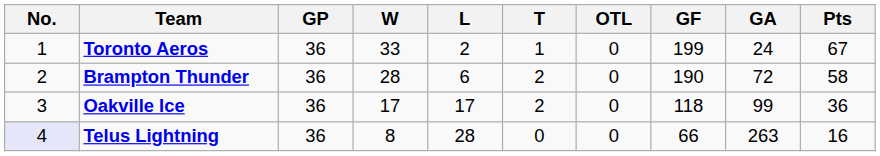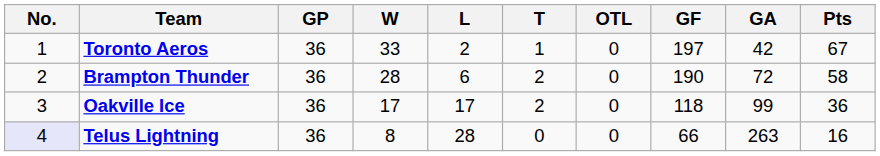Toronto Aeros | GF: 199 -> 197
Toronto Aeros | GA: 24 -> 42
